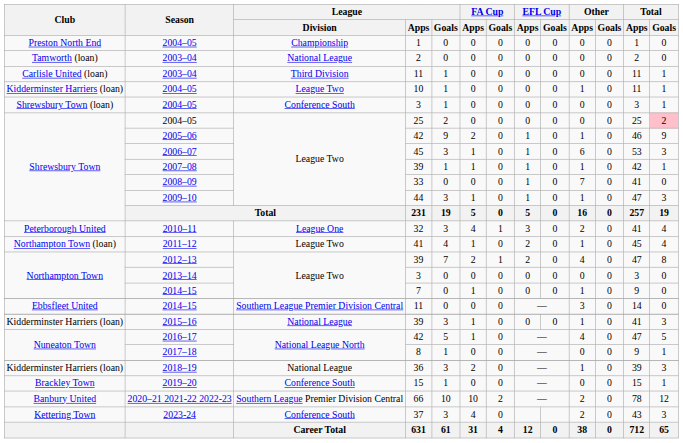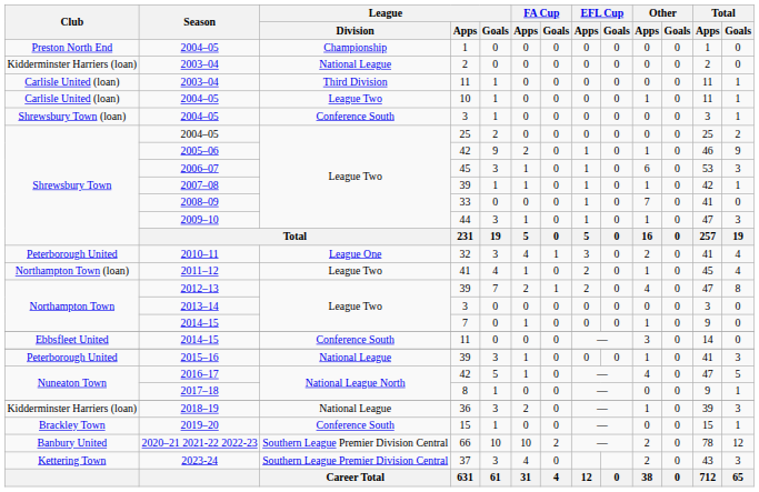2003–04 / 2 | Club: Tamworth (loan) -> Kidderminster Harriers (loan)
2004–05 / 10 | Club: Kidderminster Harriers (loan) -> Carlisle United (loan)
2004–05 / 25 | Total / Goals: pink background -> no background
2014–15 / 11 | League / Division: Southern League Premier Division Central -> Conference South
2015–16 | Club: Kidderminster Harriers (loan) -> Peterborough United
2023-24 | League / Division: Conference South -> Southern League Premier Division Central
